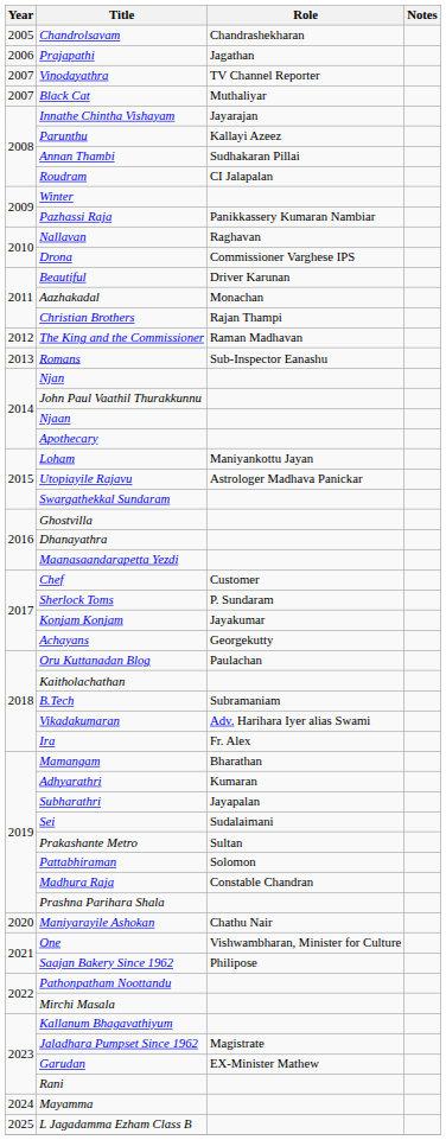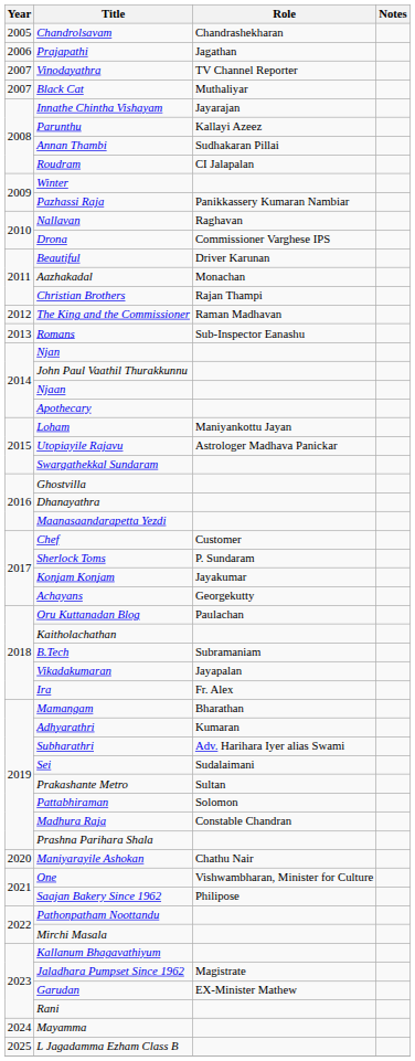Vikadakumaran | Role: Adv. Harihara Iyer alias Swami -> Jayapalan
Subharathri | Role: Jayapalan -> Adv. Harihara Iyer alias Swami
